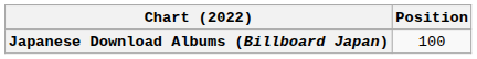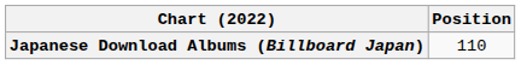Japanese Download Albums (Billboard Japan) | Position: 100 -> 110
